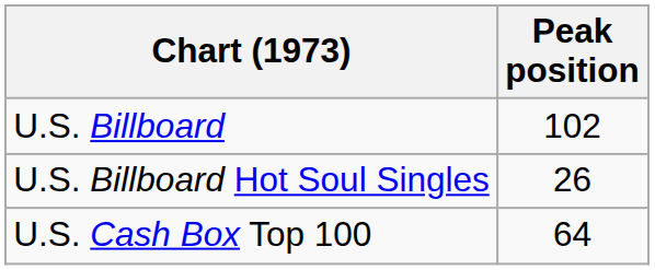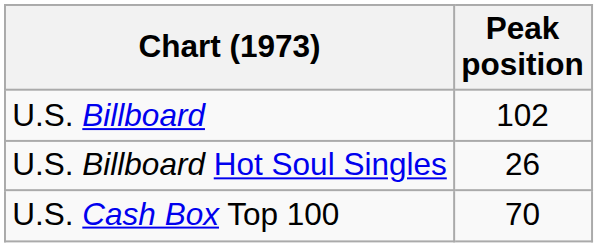U.S. Cash Box Top 100 | Peak position: 64 -> 70
